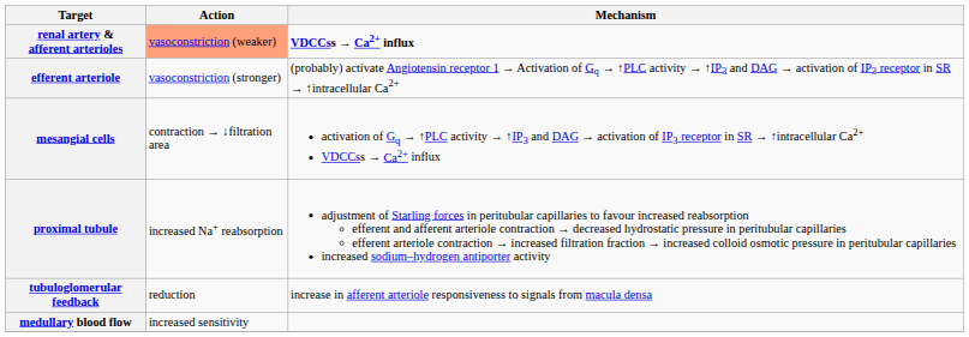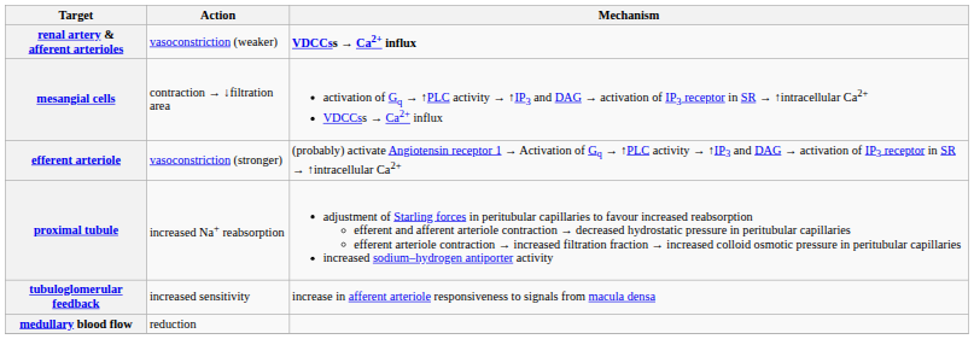renal artery & afferent arterioles | Action: lightsalmon background -> no background
rows swapped: efferent arteriole <-> mesangial cells
tubuloglomerular feedback | Action: reduction -> increased sensitivity
medullary blood flow | Action: increased sensitivity -> reduction
